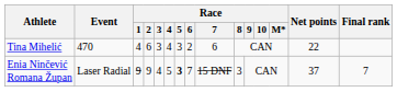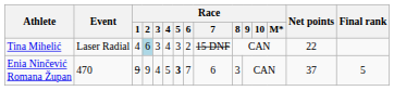Tina Mihelić | Event: 470 -> Laser Radial
Tina Mihelić | Race / 2: no background -> lightblue background
Tina Mihelić | Race / 7: 6 -> 15 DNF
Enia Ninčević Romana Župan | Event: Laser Radial -> 470
Enia Ninčević Romana Župan | Race / 7: 15 DNF -> 6
Enia Ninčević Romana Župan | Final rank: 7 -> 5
